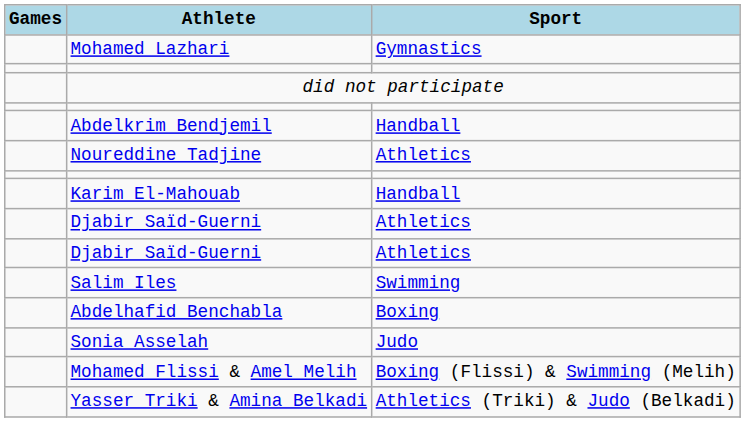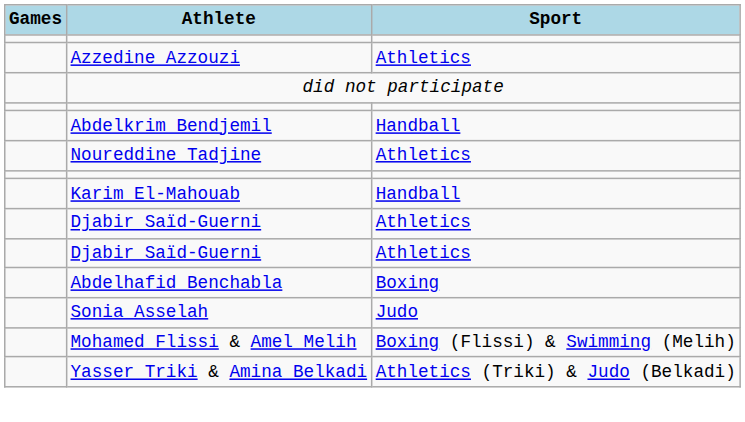- row: Mohamed Lazhari | Gymnastics
+ row: Azzedine Azzouzi | Athletics
- row: Salim Iles | Swimming
